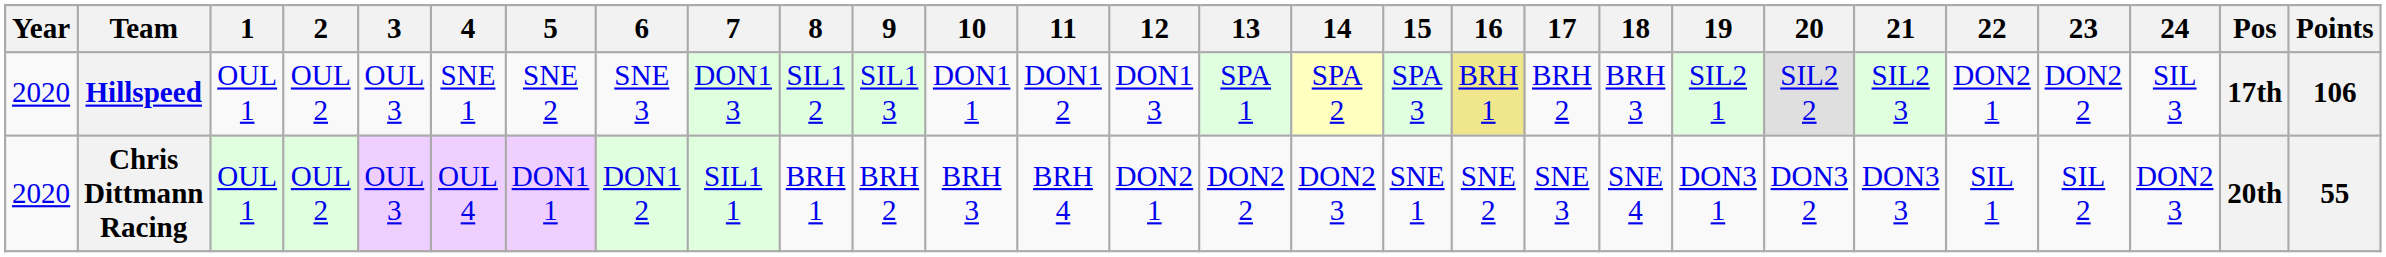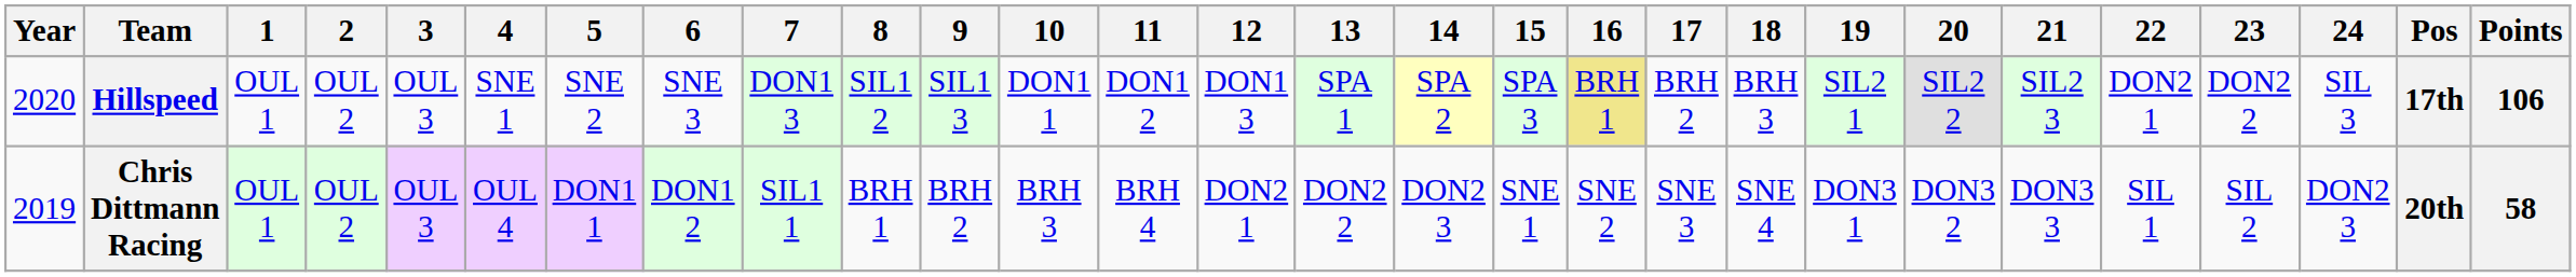Chris Dittmann Racing | Year: 2020 -> 2019
Chris Dittmann Racing | Points: 55 -> 58
